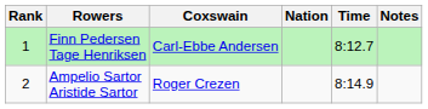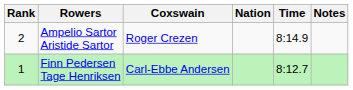rows swapped: Finn Pedersen Tage Henriksen <-> Ampelio Sartor Aristide Sartor
